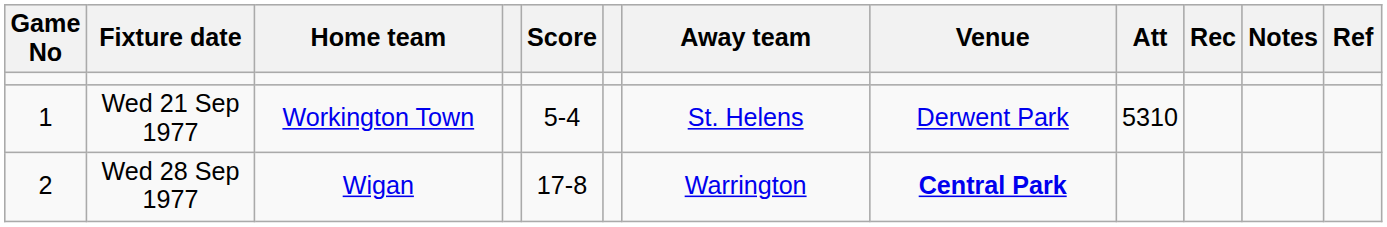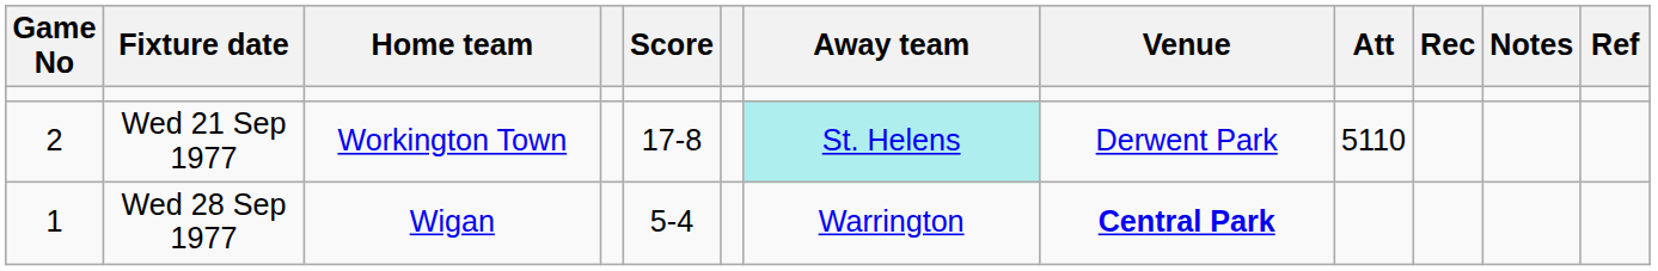Wed 21 Sep 1977 | Game No: 1 -> 2
Wed 21 Sep 1977 | Score: 5-4 -> 17-8
Wed 21 Sep 1977 | Away team: no background -> paleturquoise background
Wed 21 Sep 1977 | Att: 5310 -> 5110
Wed 28 Sep 1977 | Game No: 2 -> 1
Wed 28 Sep 1977 | Score: 17-8 -> 5-4
